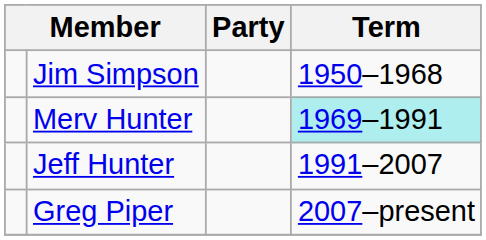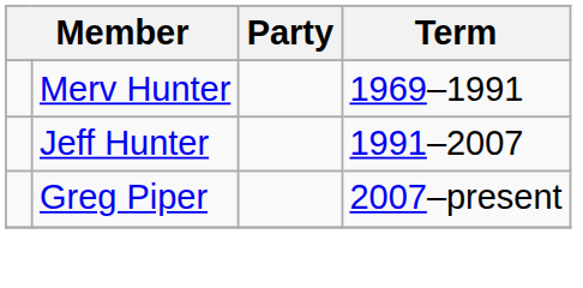- row: Jim Simpson | 1950–1968
Merv Hunter | Term: paleturquoise background -> no background
